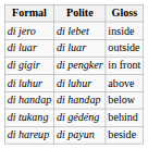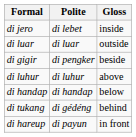di gigir | Gloss: in front -> beside
di hareup | Gloss: beside -> in front
